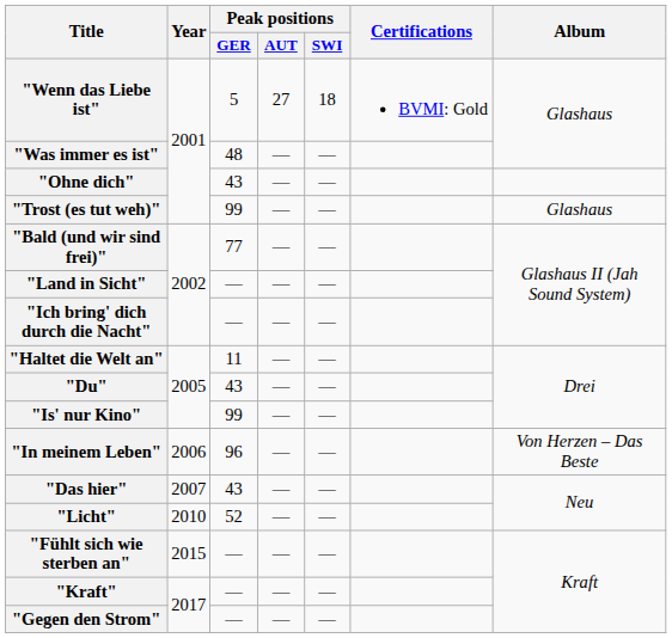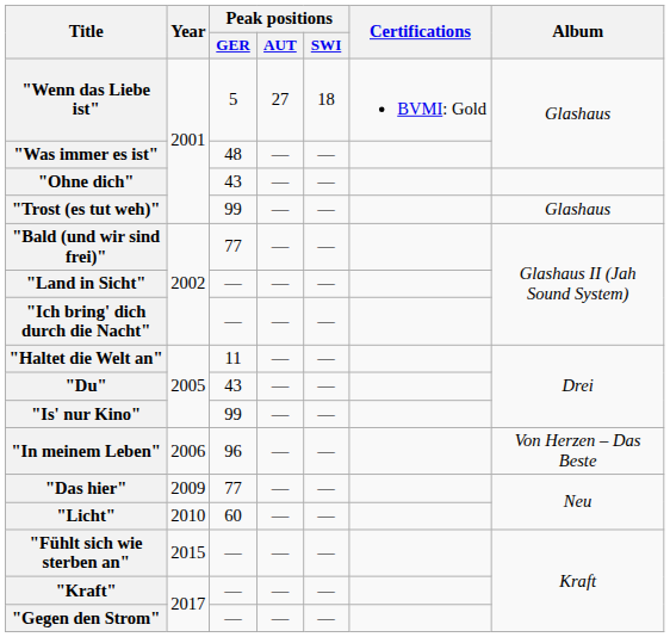"Das hier" | Year: 2007 -> 2009
"Das hier" | Peak positions / GER: 43 -> 77
"Licht" | Peak positions / GER: 52 -> 60
